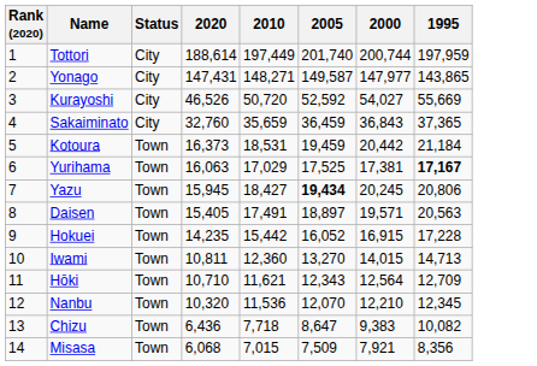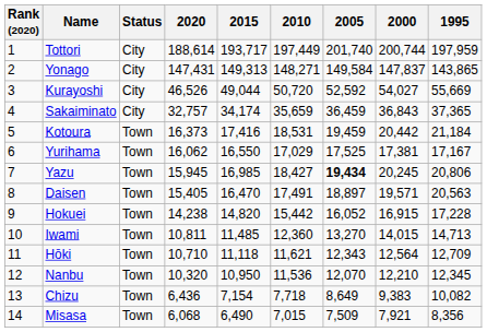+ column: 2015 | 193,717 | 149,313 | 49,044 | 34,174 | 17,416 | 16,550 | 16,985 | 16,470 | 14,820 | 11,485 | 11,118 | 10,950 | 7,154 | 6,490
Yonago | 2005: 149,587 -> 149,584
Yonago | 2000: 147,977 -> 147,837
Sakaiminato | 2020: 32,760 -> 32,757
Yurihama | 2020: 16,063 -> 16,062
Yurihama | 1995: bold -> normal
Hokuei | 2020: 14,235 -> 14,238
Chizu | 2005: 8,647 -> 8,649
